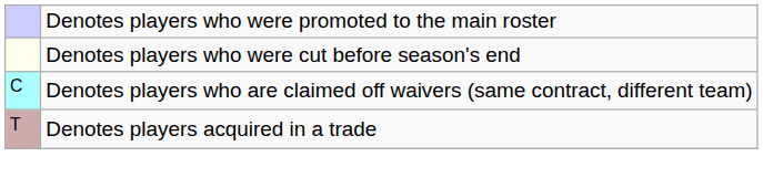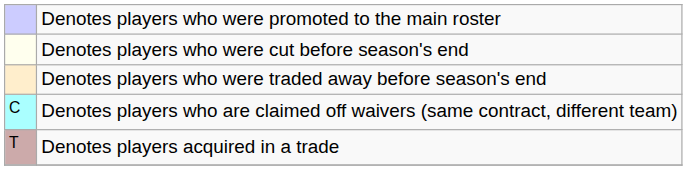+ row: Denotes players who were traded away before season's end
